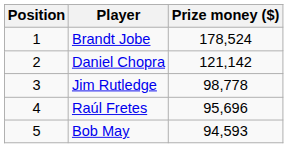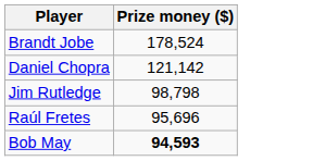- column: Position | 1 | 2 | 3 | 4 | 5
Jim Rutledge | Prize money ($): 98,778 -> 98,798
Bob May | Prize money ($): normal -> bold
